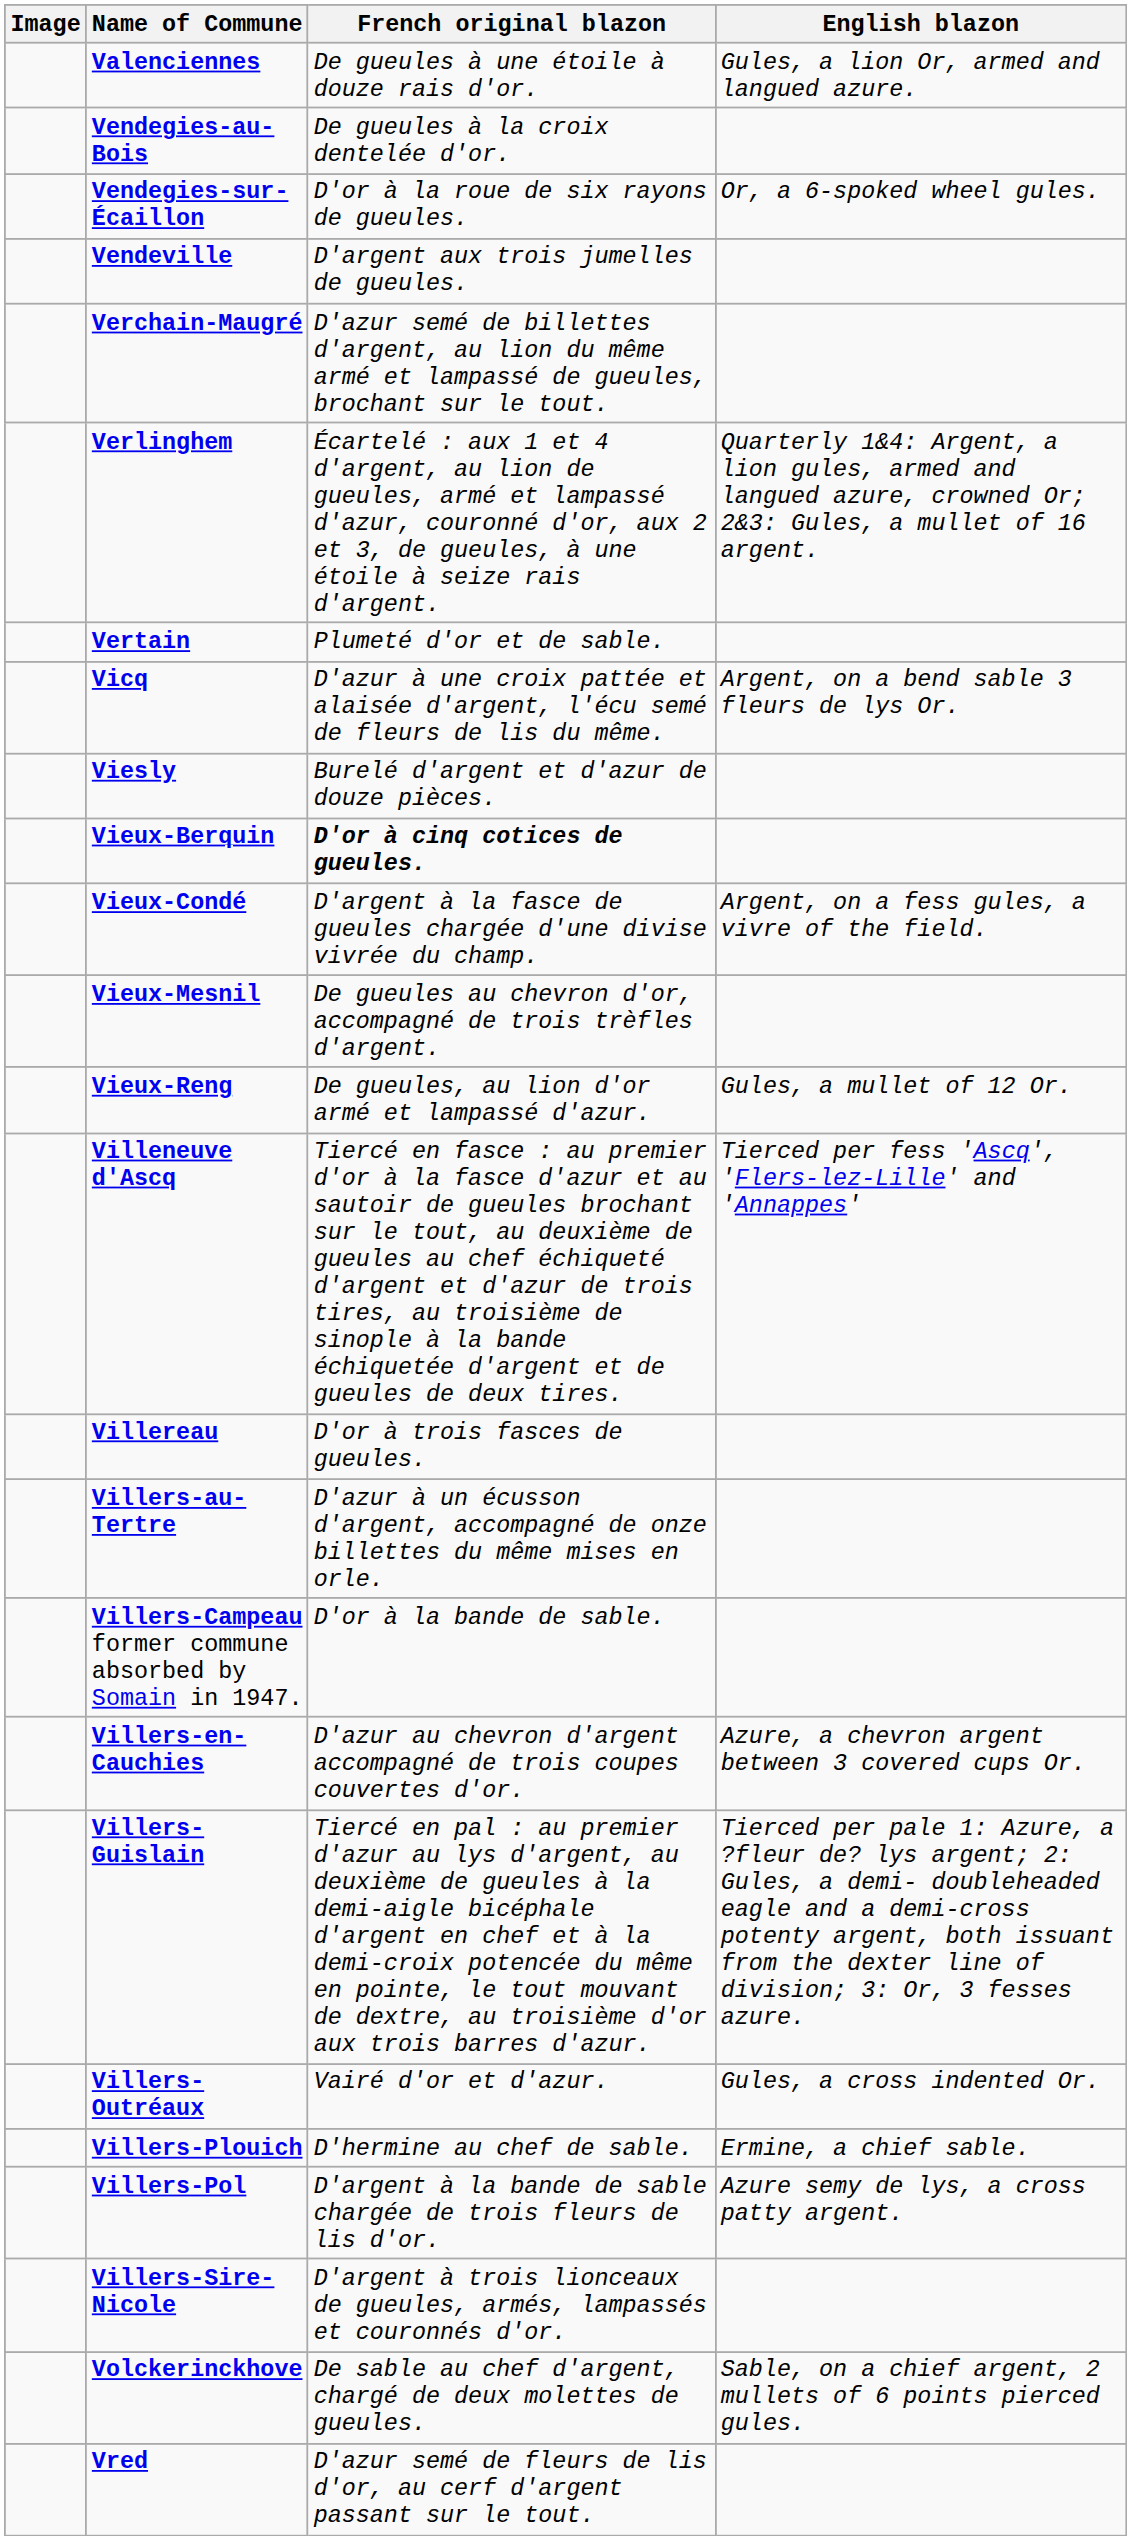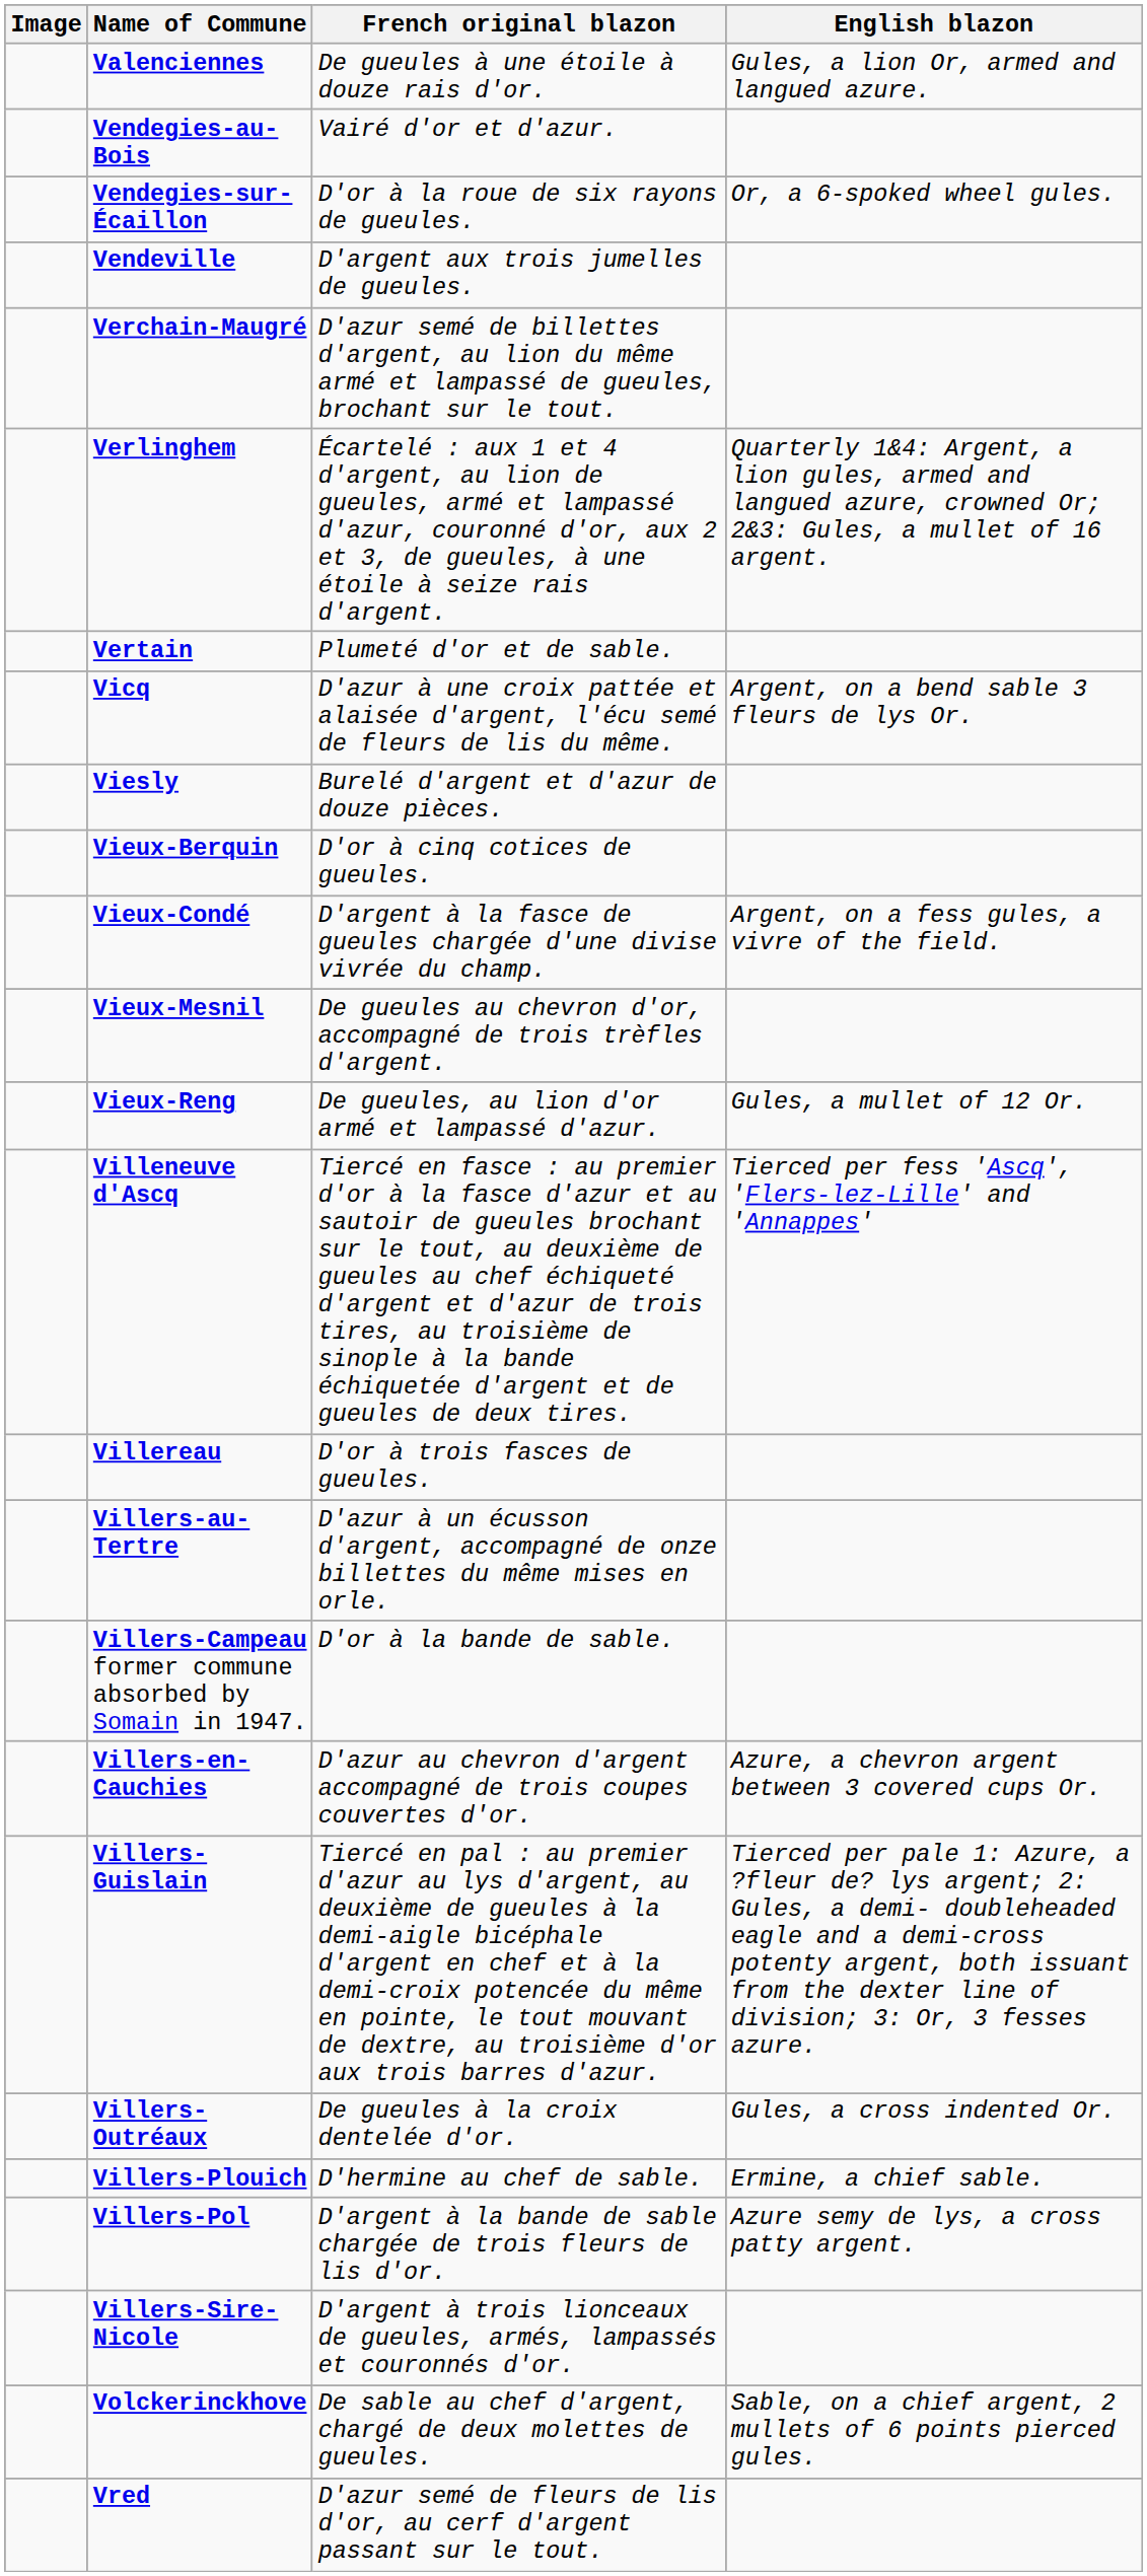Vendegies-au-Bois | French original blazon: De gueules à la croix dentelée d'or. -> Vairé d'or et d'azur.
Vieux-Berquin | French original blazon: bold -> normal
Villers-Outréaux | French original blazon: Vairé d'or et d'azur. -> De gueules à la croix dentelée d'or.
